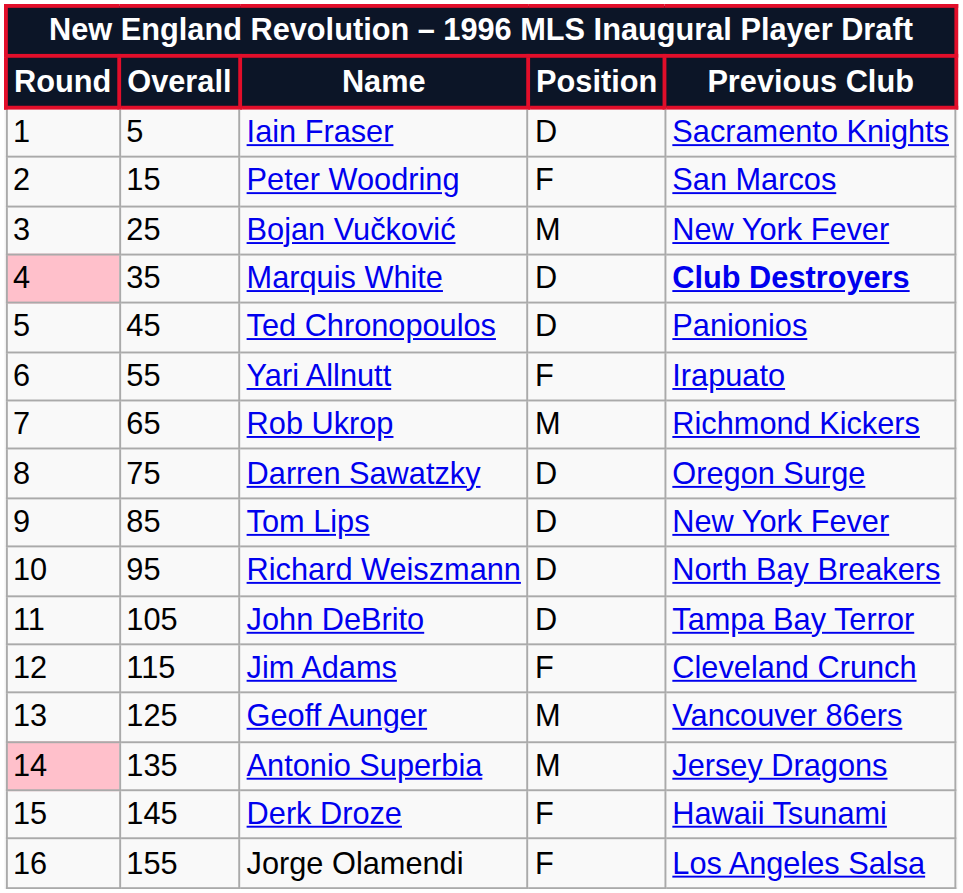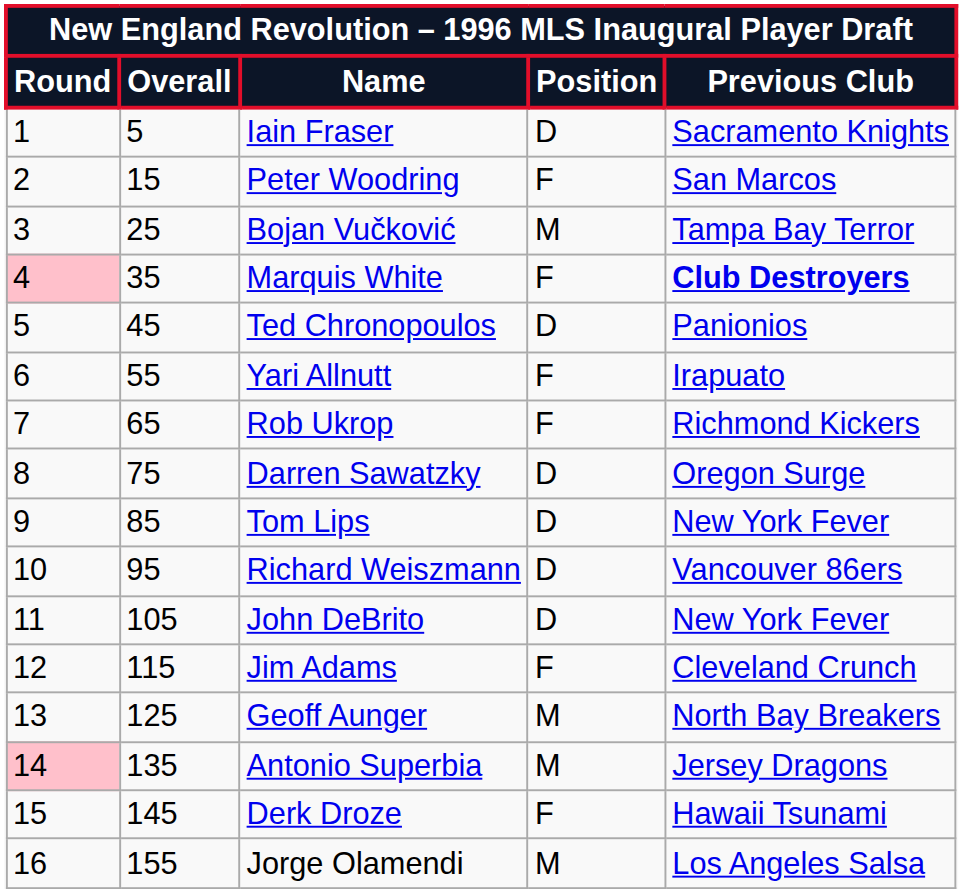Bojan Vučković | Previous Club: New York Fever -> Tampa Bay Terror
Marquis White | Position: D -> F
Rob Ukrop | Position: M -> F
Richard Weiszmann | Previous Club: North Bay Breakers -> Vancouver 86ers
John DeBrito | Previous Club: Tampa Bay Terror -> New York Fever
Geoff Aunger | Previous Club: Vancouver 86ers -> North Bay Breakers
Jorge Olamendi | Position: F -> M
